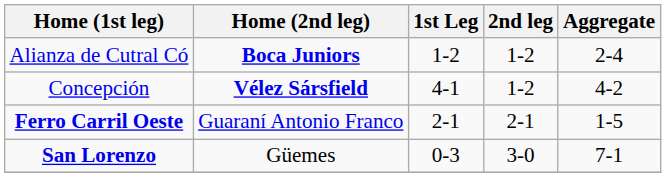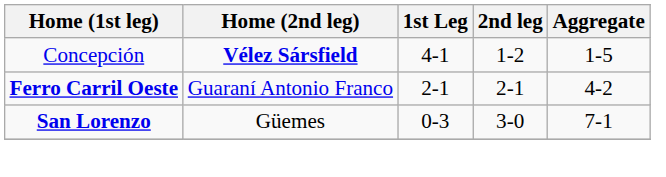- row: Alianza de Cutral Có | Boca Juniors | 1-2 | 1-2 | 2-4
Concepción | Aggregate: 4-2 -> 1-5
Ferro Carril Oeste | Aggregate: 1-5 -> 4-2
